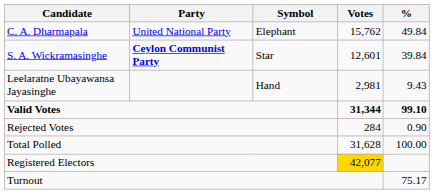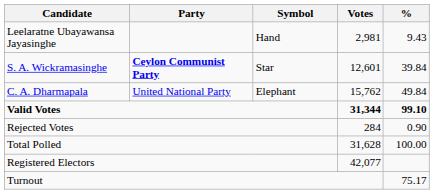rows swapped: C. A. Dharmapala <-> Leelaratne Ubayawansa Jayasinghe
Registered Electors | Votes: gold background -> no background
